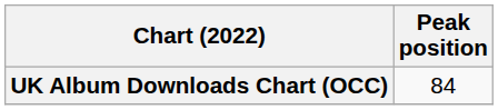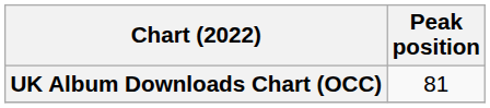UK Album Downloads Chart (OCC) | Peak position: 84 -> 81
